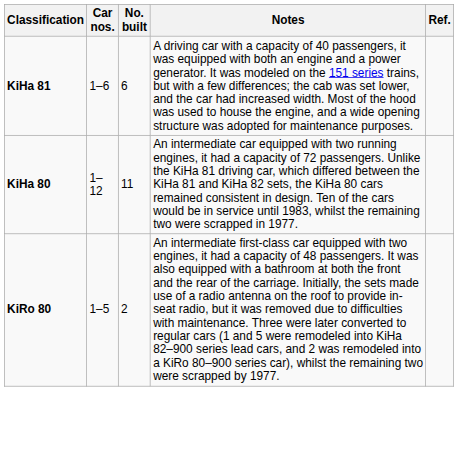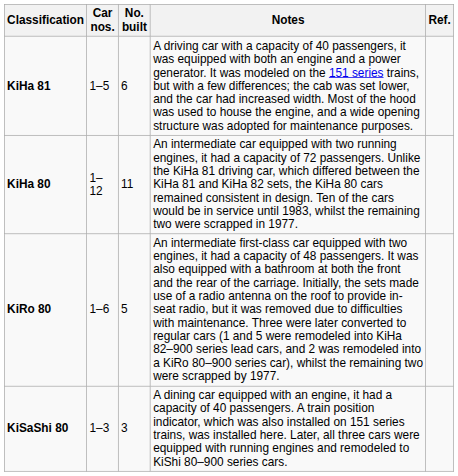KiHa 81 | Car nos.: 1–6 -> 1–5
KiRo 80 | Car nos.: 1–5 -> 1–6
KiRo 80 | No. built: 2 -> 5
+ row: KiSaShi 80 | 1–3 | 3 | A dining car equipped with an engine, it had a capacity of 40 passengers. A train position indicator, which was also installed on 151 series trains, was installed here. Later, all three cars were equipped with running engines and remodeled to KiShi 80–900 series cars.
